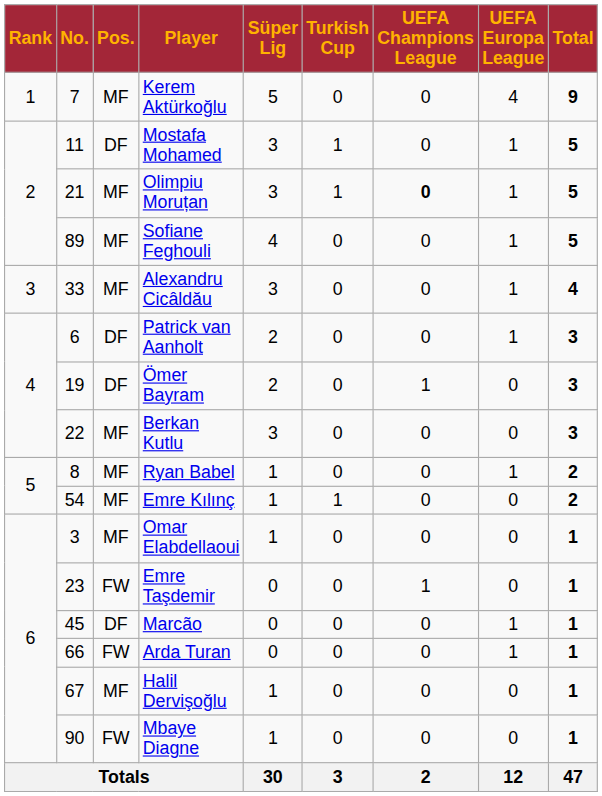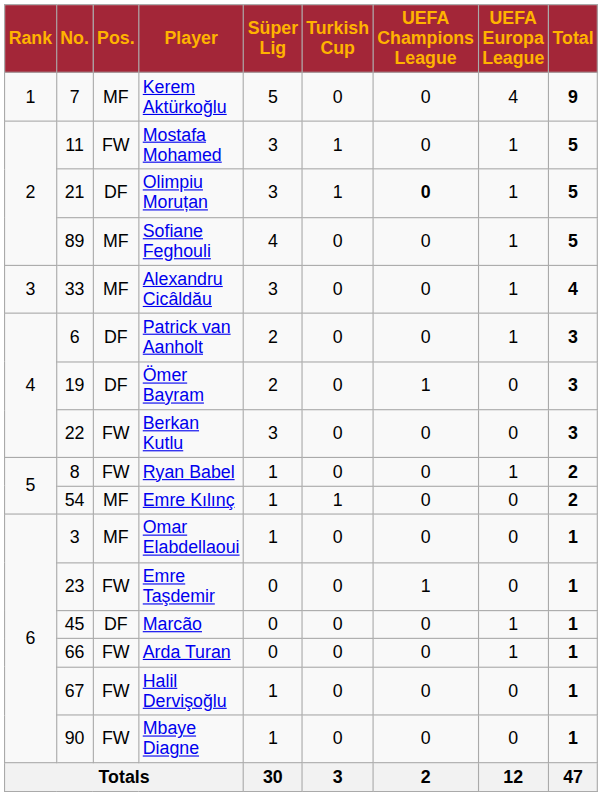Mostafa Mohamed | Pos.: DF -> FW
Olimpiu Moruțan | Pos.: MF -> DF
Berkan Kutlu | Pos.: MF -> FW
Ryan Babel | Pos.: MF -> FW
Halil Dervişoğlu | Pos.: MF -> FW
